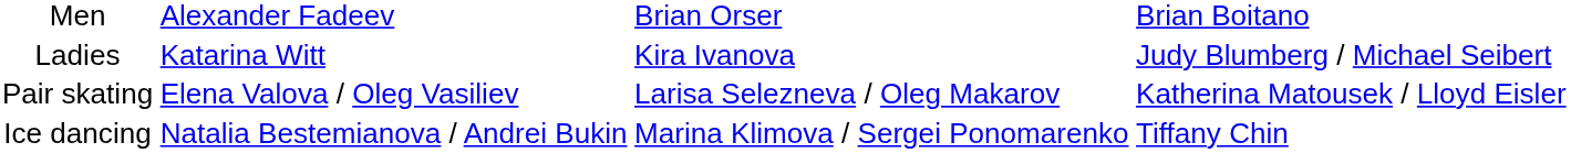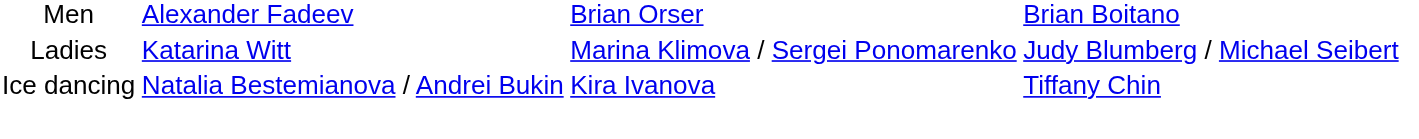Ladies | column 3: Kira Ivanova -> Marina Klimova / Sergei Ponomarenko
- row: Pair skating | Elena Valova / Oleg Vasiliev | Larisa Selezneva / Oleg Makarov | Katherina Matousek / Lloyd Eisler
Ice dancing | column 3: Marina Klimova / Sergei Ponomarenko -> Kira Ivanova
